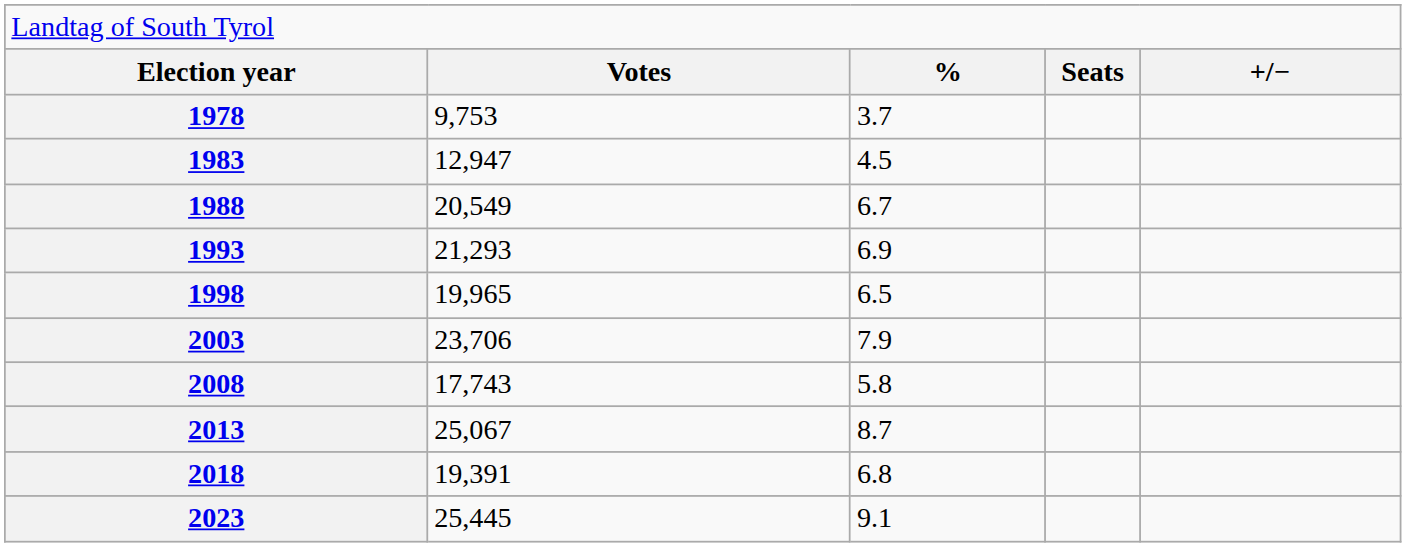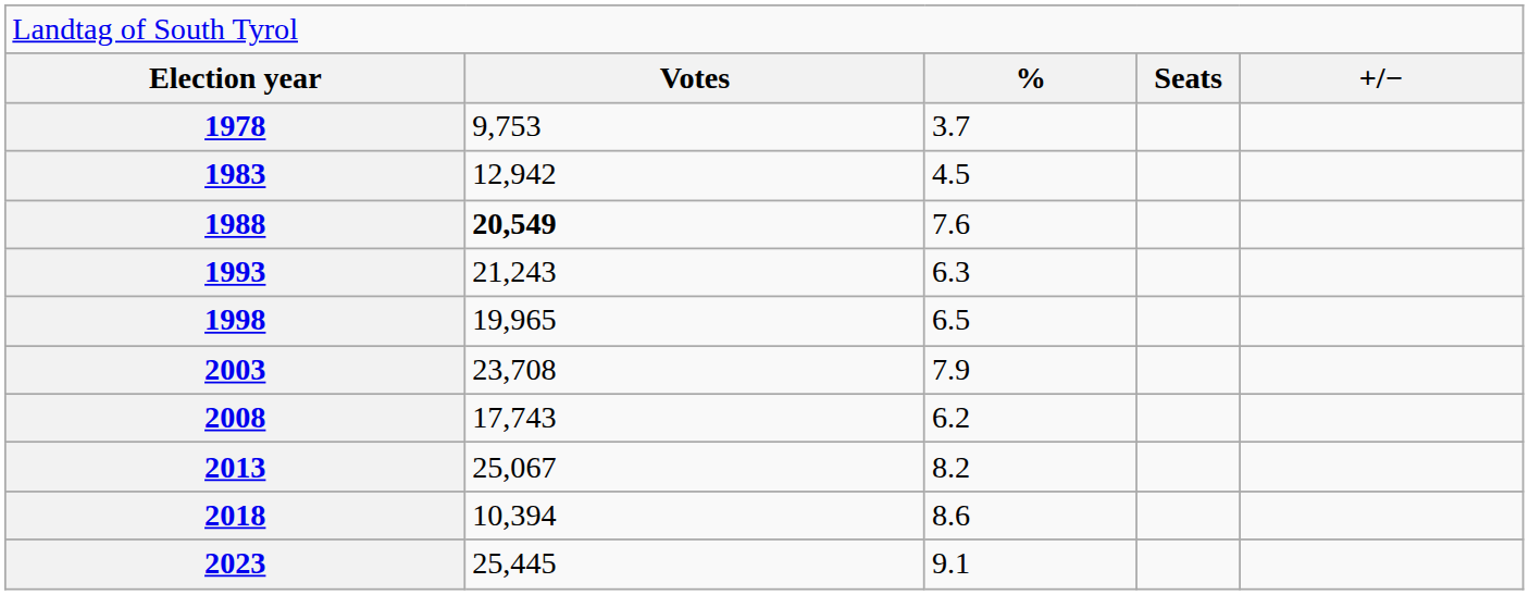1983 | column 2: 12,947 -> 12,942
1988 | column 2: normal -> bold
1988 | column 3: 6.7 -> 7.6
1993 | column 2: 21,293 -> 21,243
1993 | column 3: 6.9 -> 6.3
2003 | column 2: 23,706 -> 23,708
2008 | column 3: 5.8 -> 6.2
2013 | column 3: 8.7 -> 8.2
2018 | column 2: 19,391 -> 10,394
2018 | column 3: 6.8 -> 8.6
